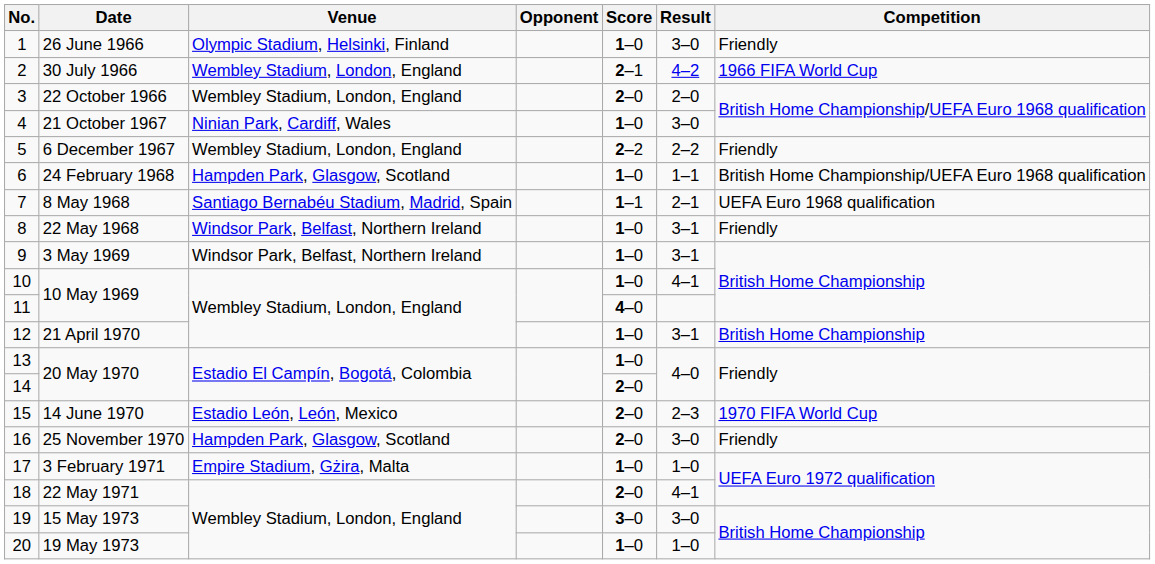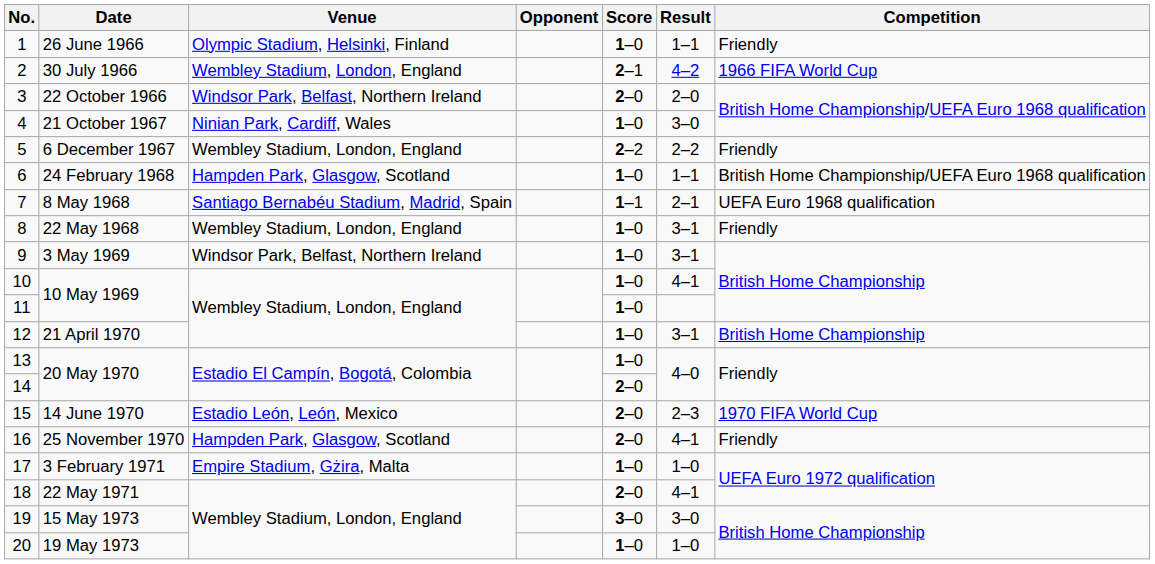26 June 1966 | Result: 3–0 -> 1–1
22 October 1966 | Venue: Wembley Stadium, London, England -> Windsor Park, Belfast, Northern Ireland
22 May 1968 | Venue: Windsor Park, Belfast, Northern Ireland -> Wembley Stadium, London, England
11 / 10 May 1969 | Score: 4–0 -> 1–0
25 November 1970 | Result: 3–0 -> 4–1
